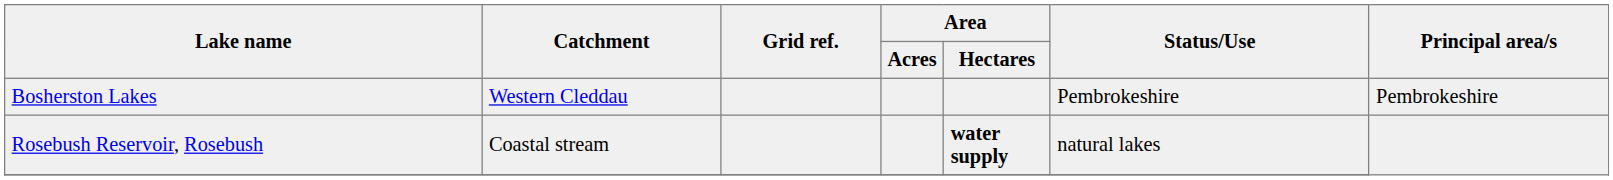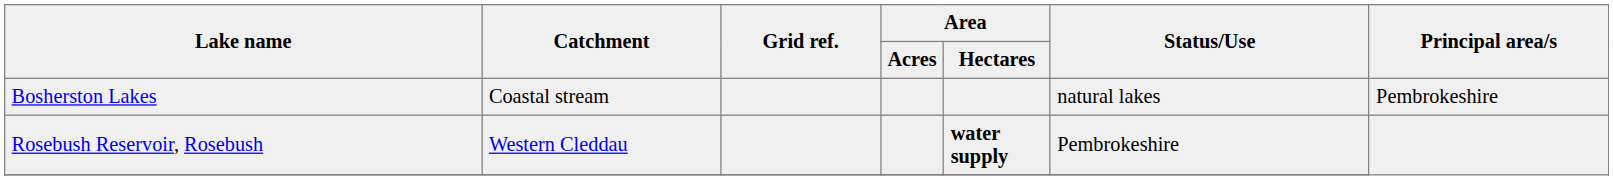Bosherston Lakes | Catchment: Western Cleddau -> Coastal stream
Bosherston Lakes | Status/Use: Pembrokeshire -> natural lakes
Rosebush Reservoir, Rosebush | Catchment: Coastal stream -> Western Cleddau
Rosebush Reservoir, Rosebush | Status/Use: natural lakes -> Pembrokeshire
